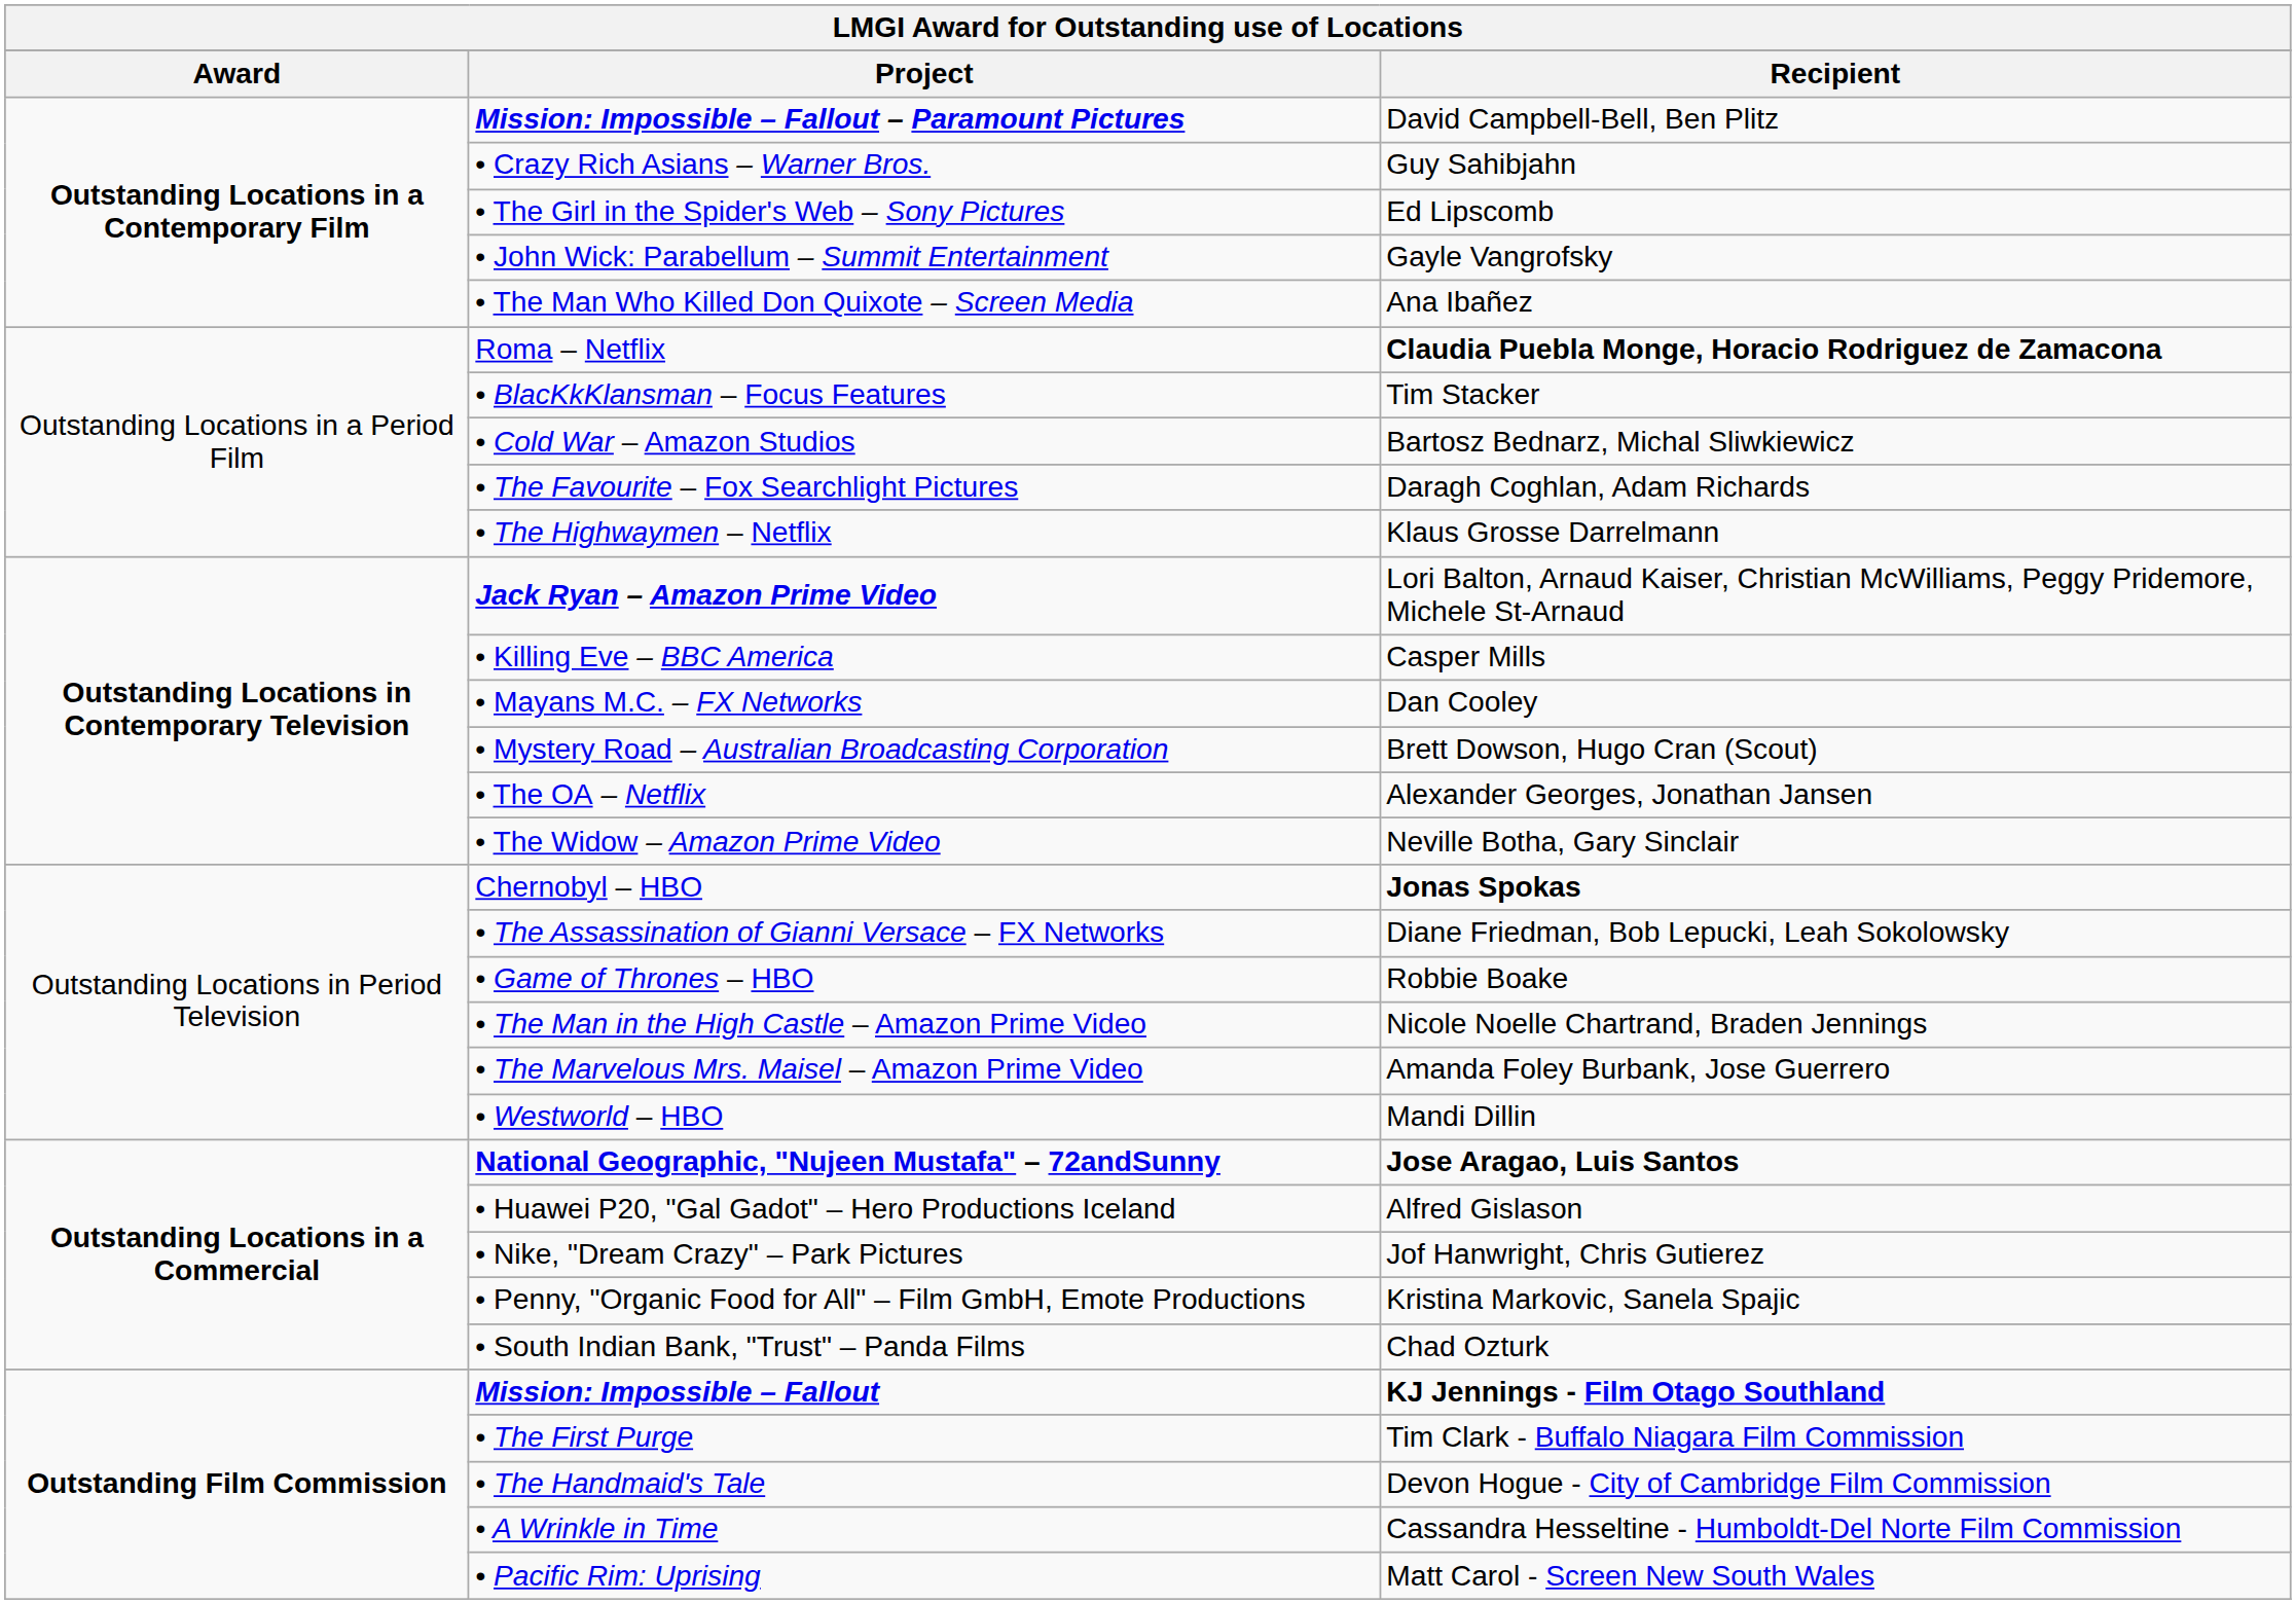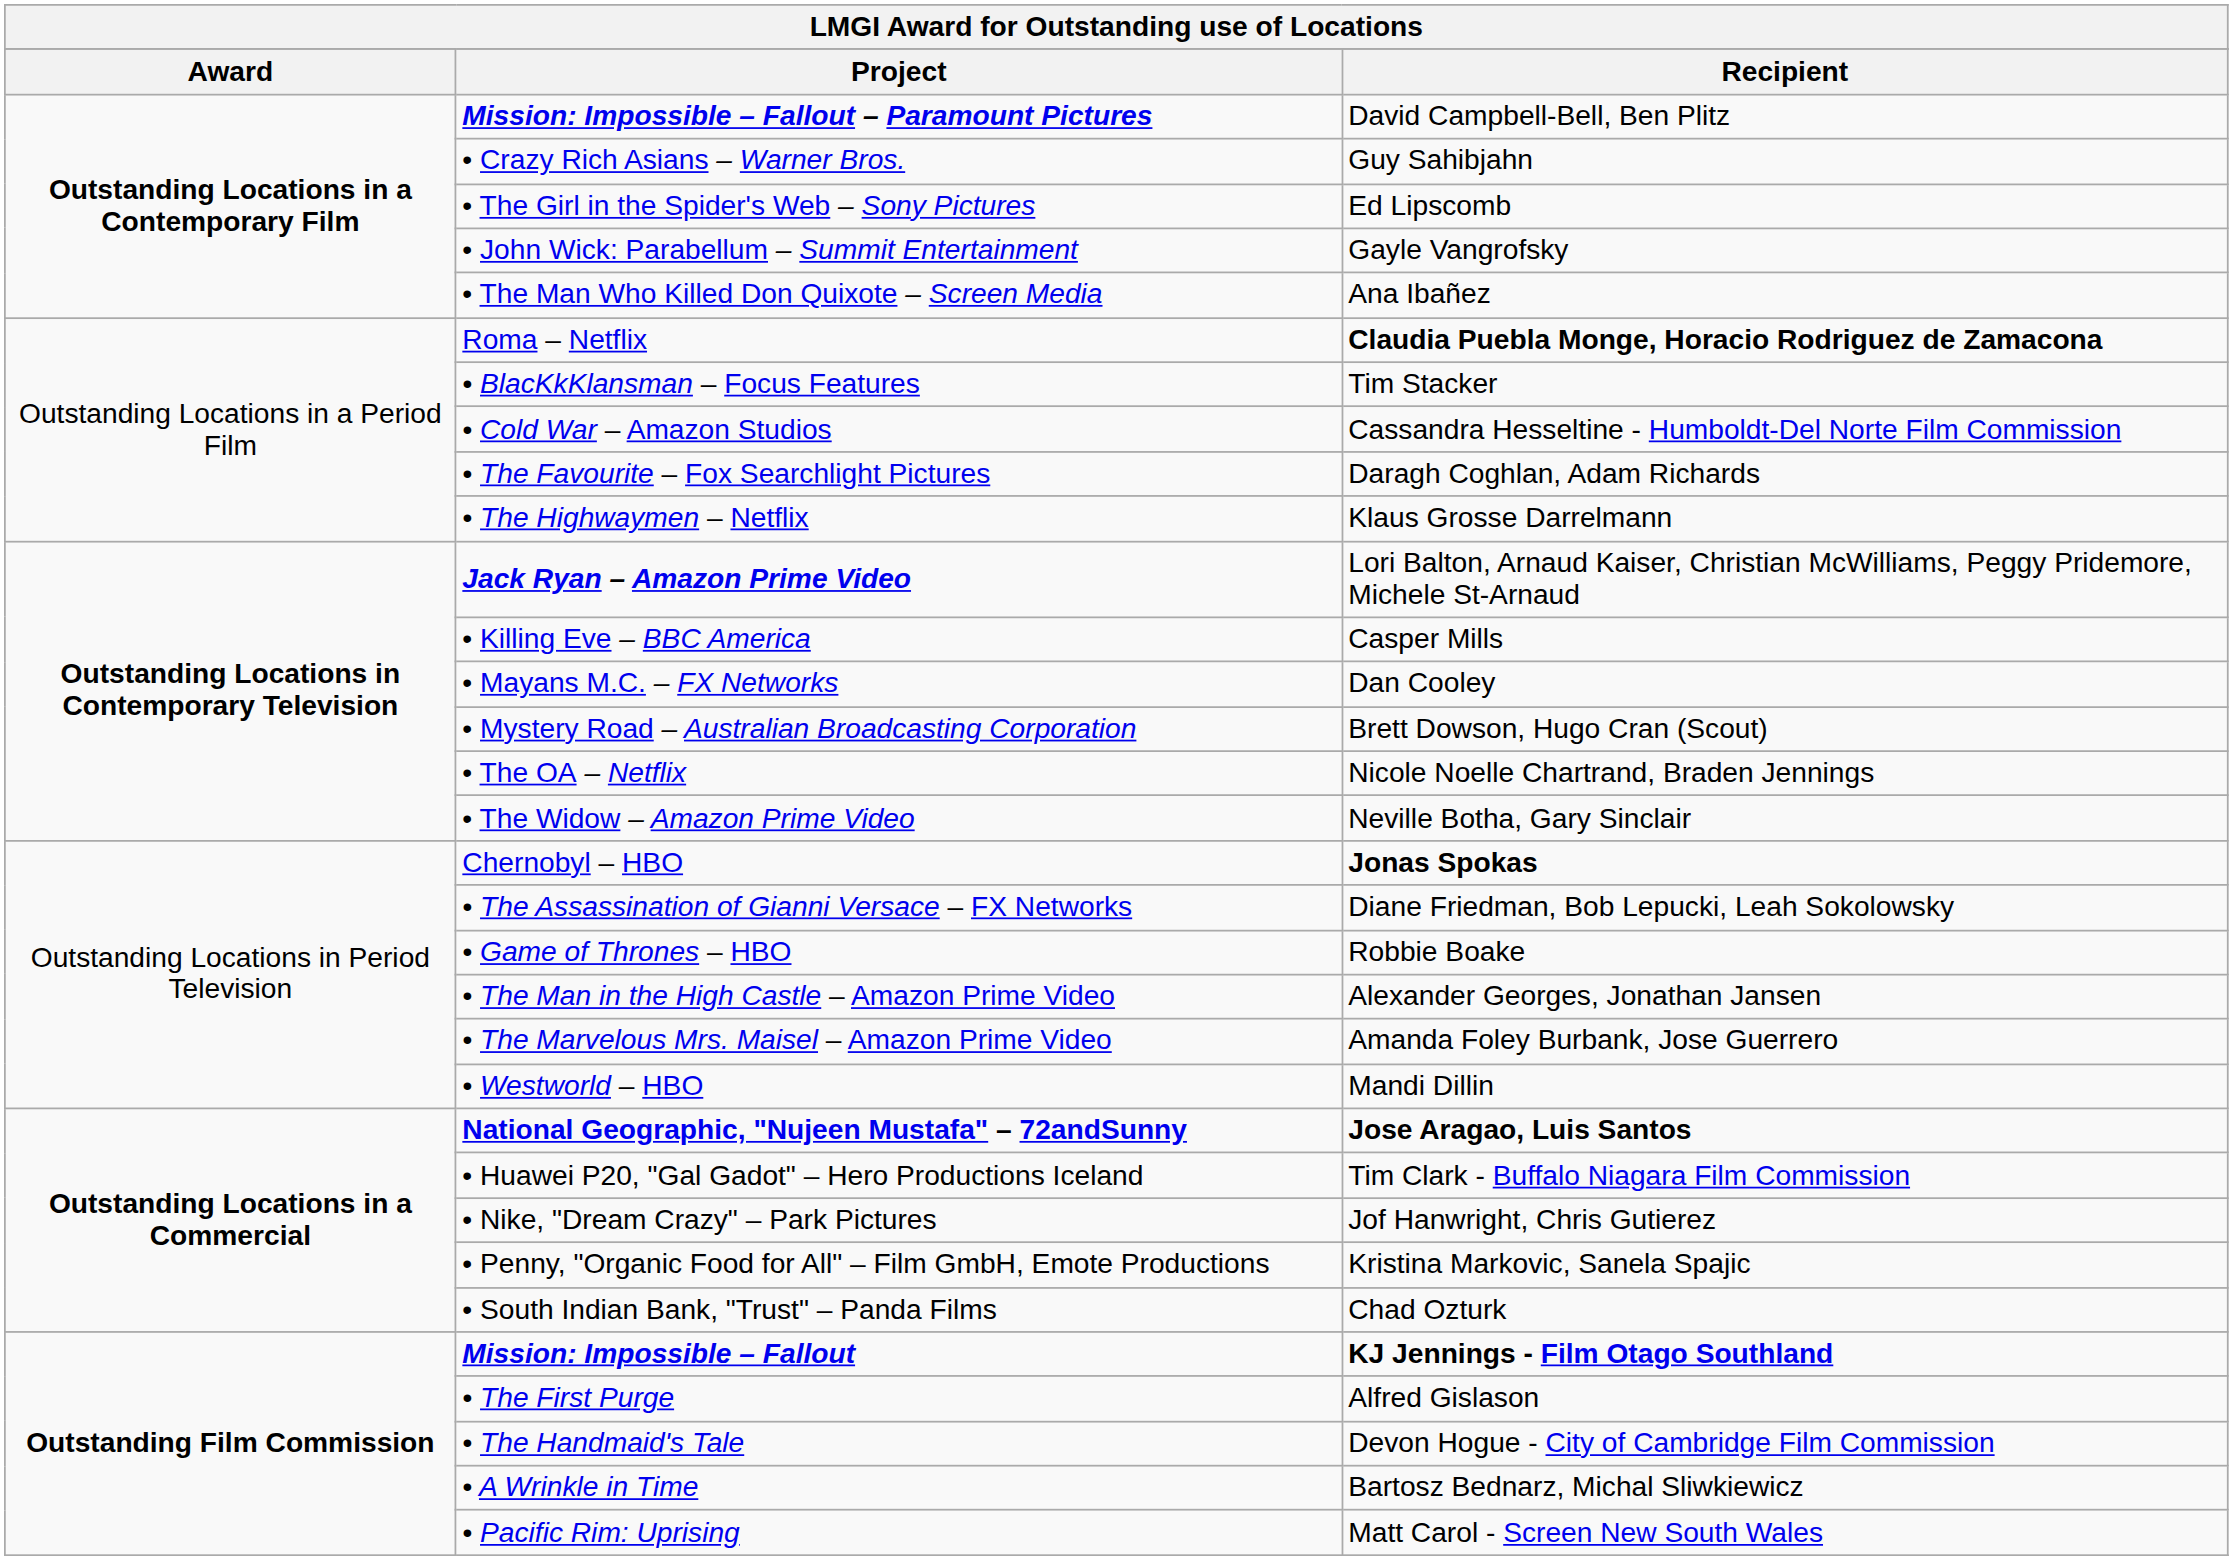• Cold War – Amazon Studios | Recipient: Bartosz Bednarz, Michal Sliwkiewicz -> Cassandra Hesseltine - Humboldt-Del Norte Film Commission
• The OA – Netflix | Recipient: Alexander Georges, Jonathan Jansen -> Nicole Noelle Chartrand, Braden Jennings
• The Man in the High Castle – Amazon Prime Video | Recipient: Nicole Noelle Chartrand, Braden Jennings -> Alexander Georges, Jonathan Jansen
• Huawei P20, "Gal Gadot" – Hero Productions Iceland | Recipient: Alfred Gislason -> Tim Clark - Buffalo Niagara Film Commission
• The First Purge | Recipient: Tim Clark - Buffalo Niagara Film Commission -> Alfred Gislason
• A Wrinkle in Time | Recipient: Cassandra Hesseltine - Humboldt-Del Norte Film Commission -> Bartosz Bednarz, Michal Sliwkiewicz
